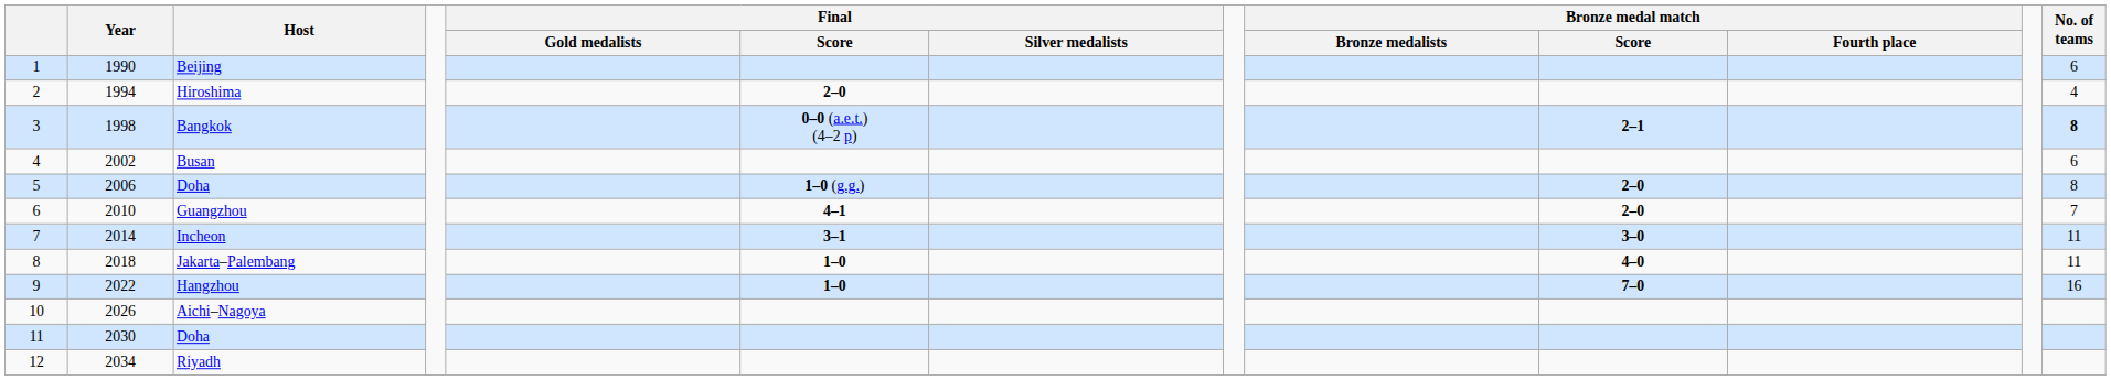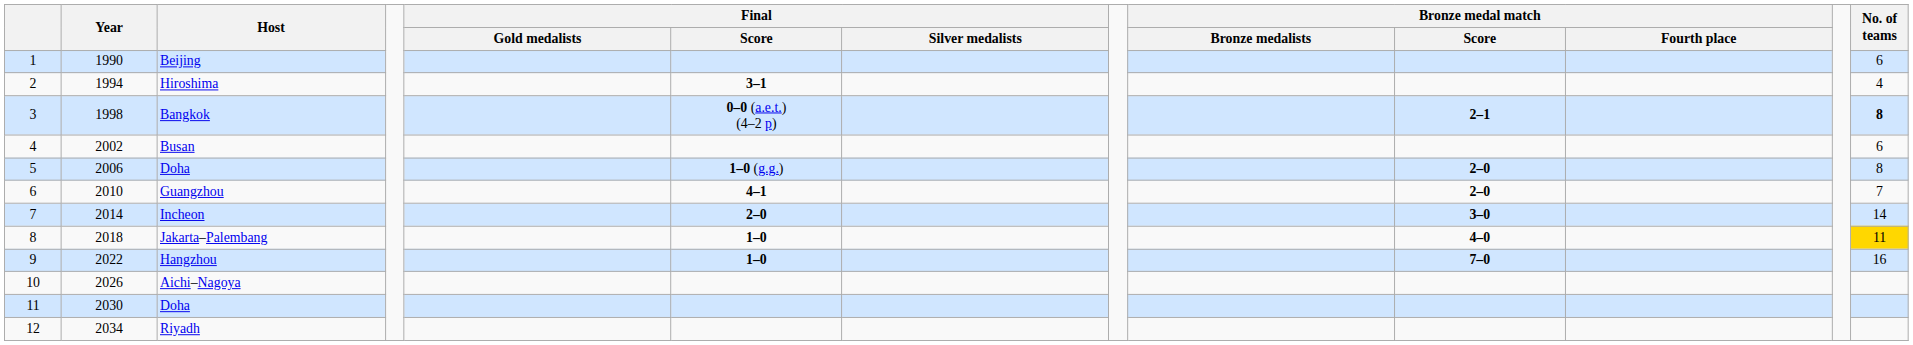Hiroshima | Final / Score: 2–0 -> 3–1
Incheon | Final / Score: 3–1 -> 2–0
Incheon | No. of teams: 11 -> 14
Jakarta–Palembang | No. of teams: no background -> gold background
